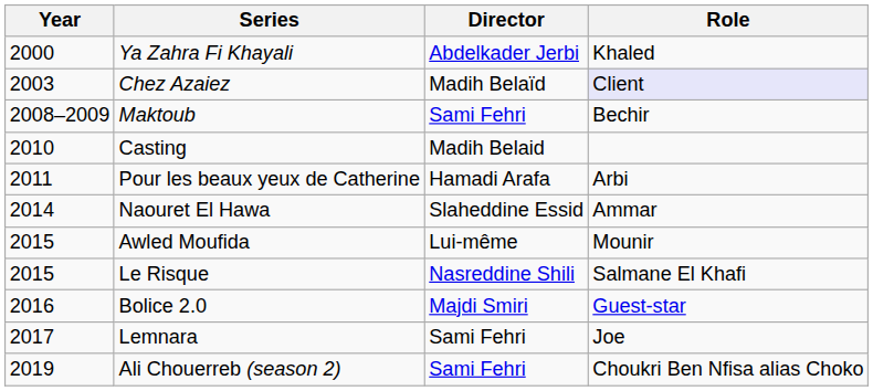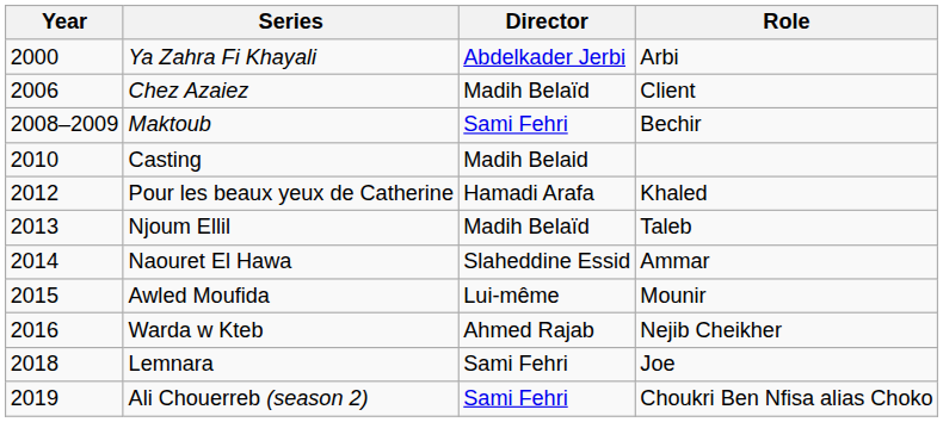Ya Zahra Fi Khayali | Role: Khaled -> Arbi
Chez Azaiez | Year: 2003 -> 2006
Chez Azaiez | Role: lavender background -> no background
Pour les beaux yeux de Catherine | Year: 2011 -> 2012
Pour les beaux yeux de Catherine | Role: Arbi -> Khaled
+ row: 2013 | Njoum Ellil | Madih Belaïd | Taleb
- row: 2015 | Le Risque | Nasreddine Shili | Salmane El Khafi
+ row: 2016 | Warda w Kteb | Ahmed Rajab | Nejib Cheikher
- row: 2016 | Bolice 2.0 | Majdi Smiri | Guest-star
Lemnara | Year: 2017 -> 2018
